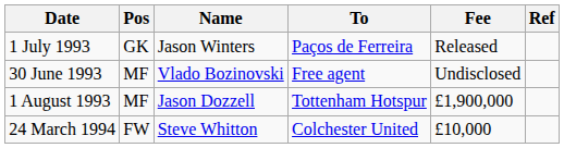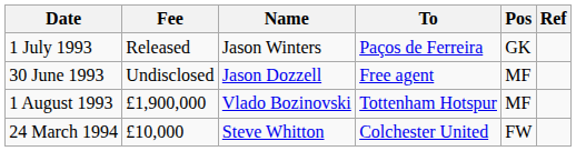columns swapped: Pos <-> Fee
30 June 1993 | Name: Vlado Bozinovski -> Jason Dozzell
1 August 1993 | Name: Jason Dozzell -> Vlado Bozinovski
